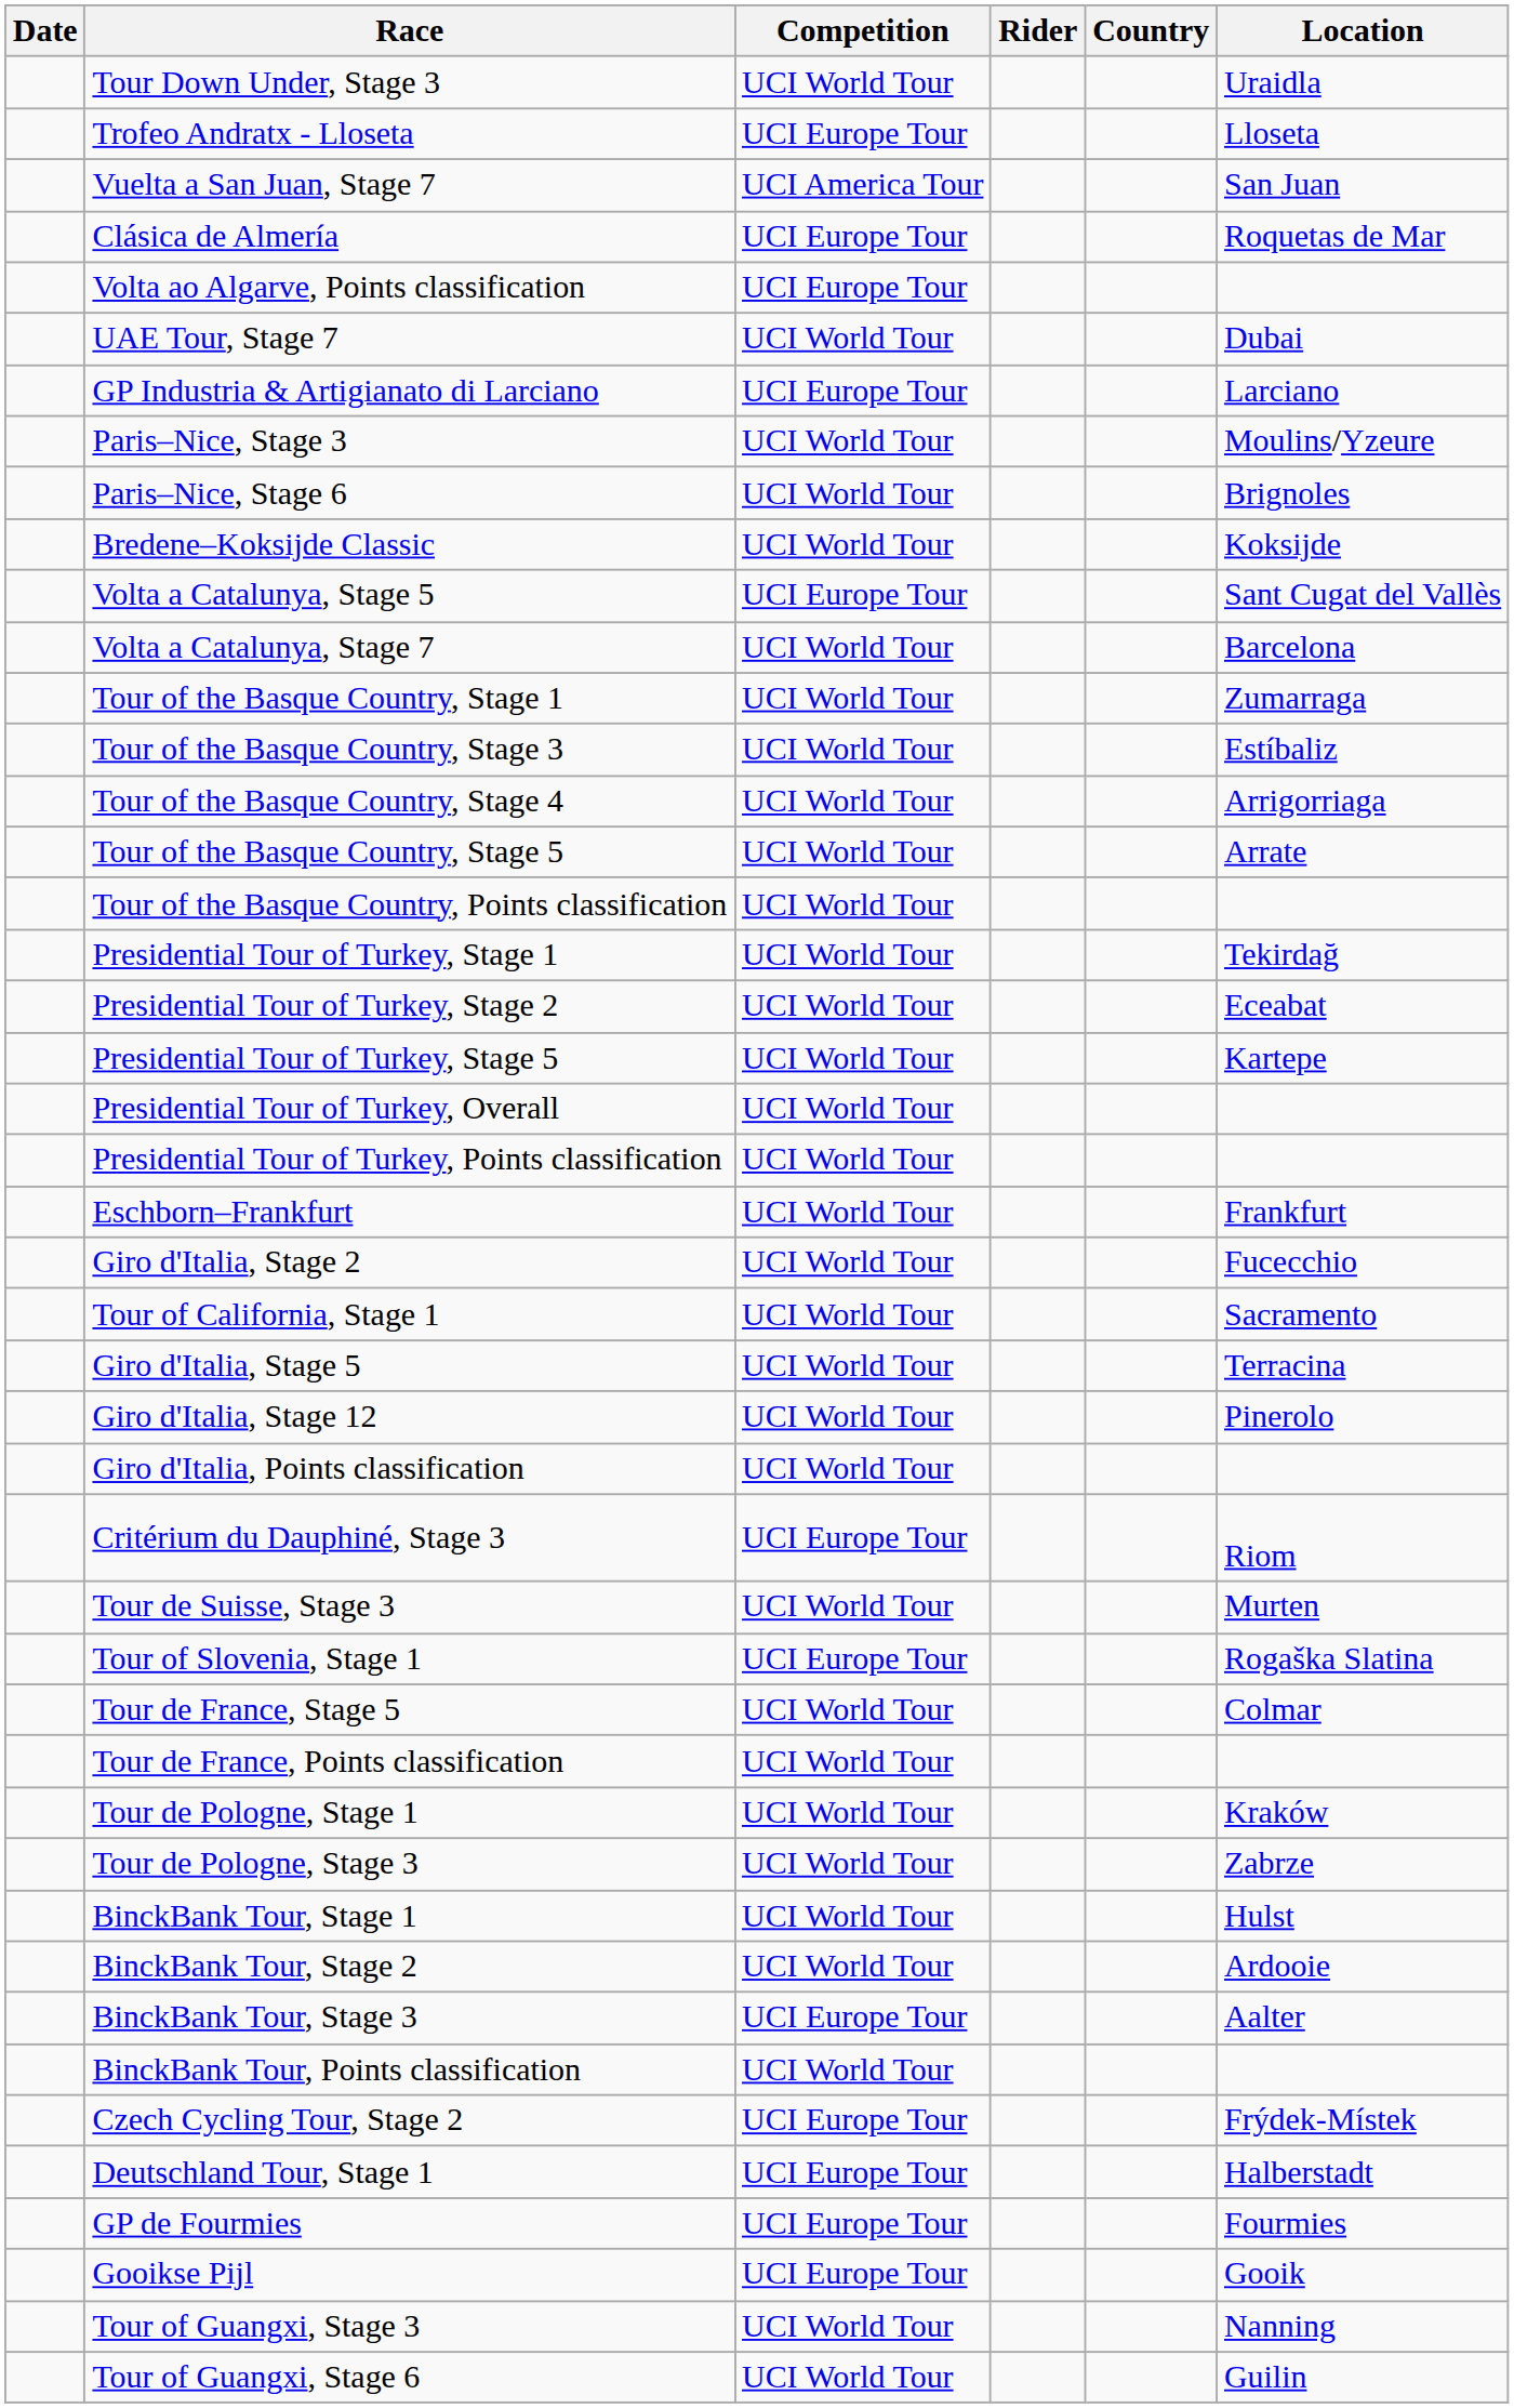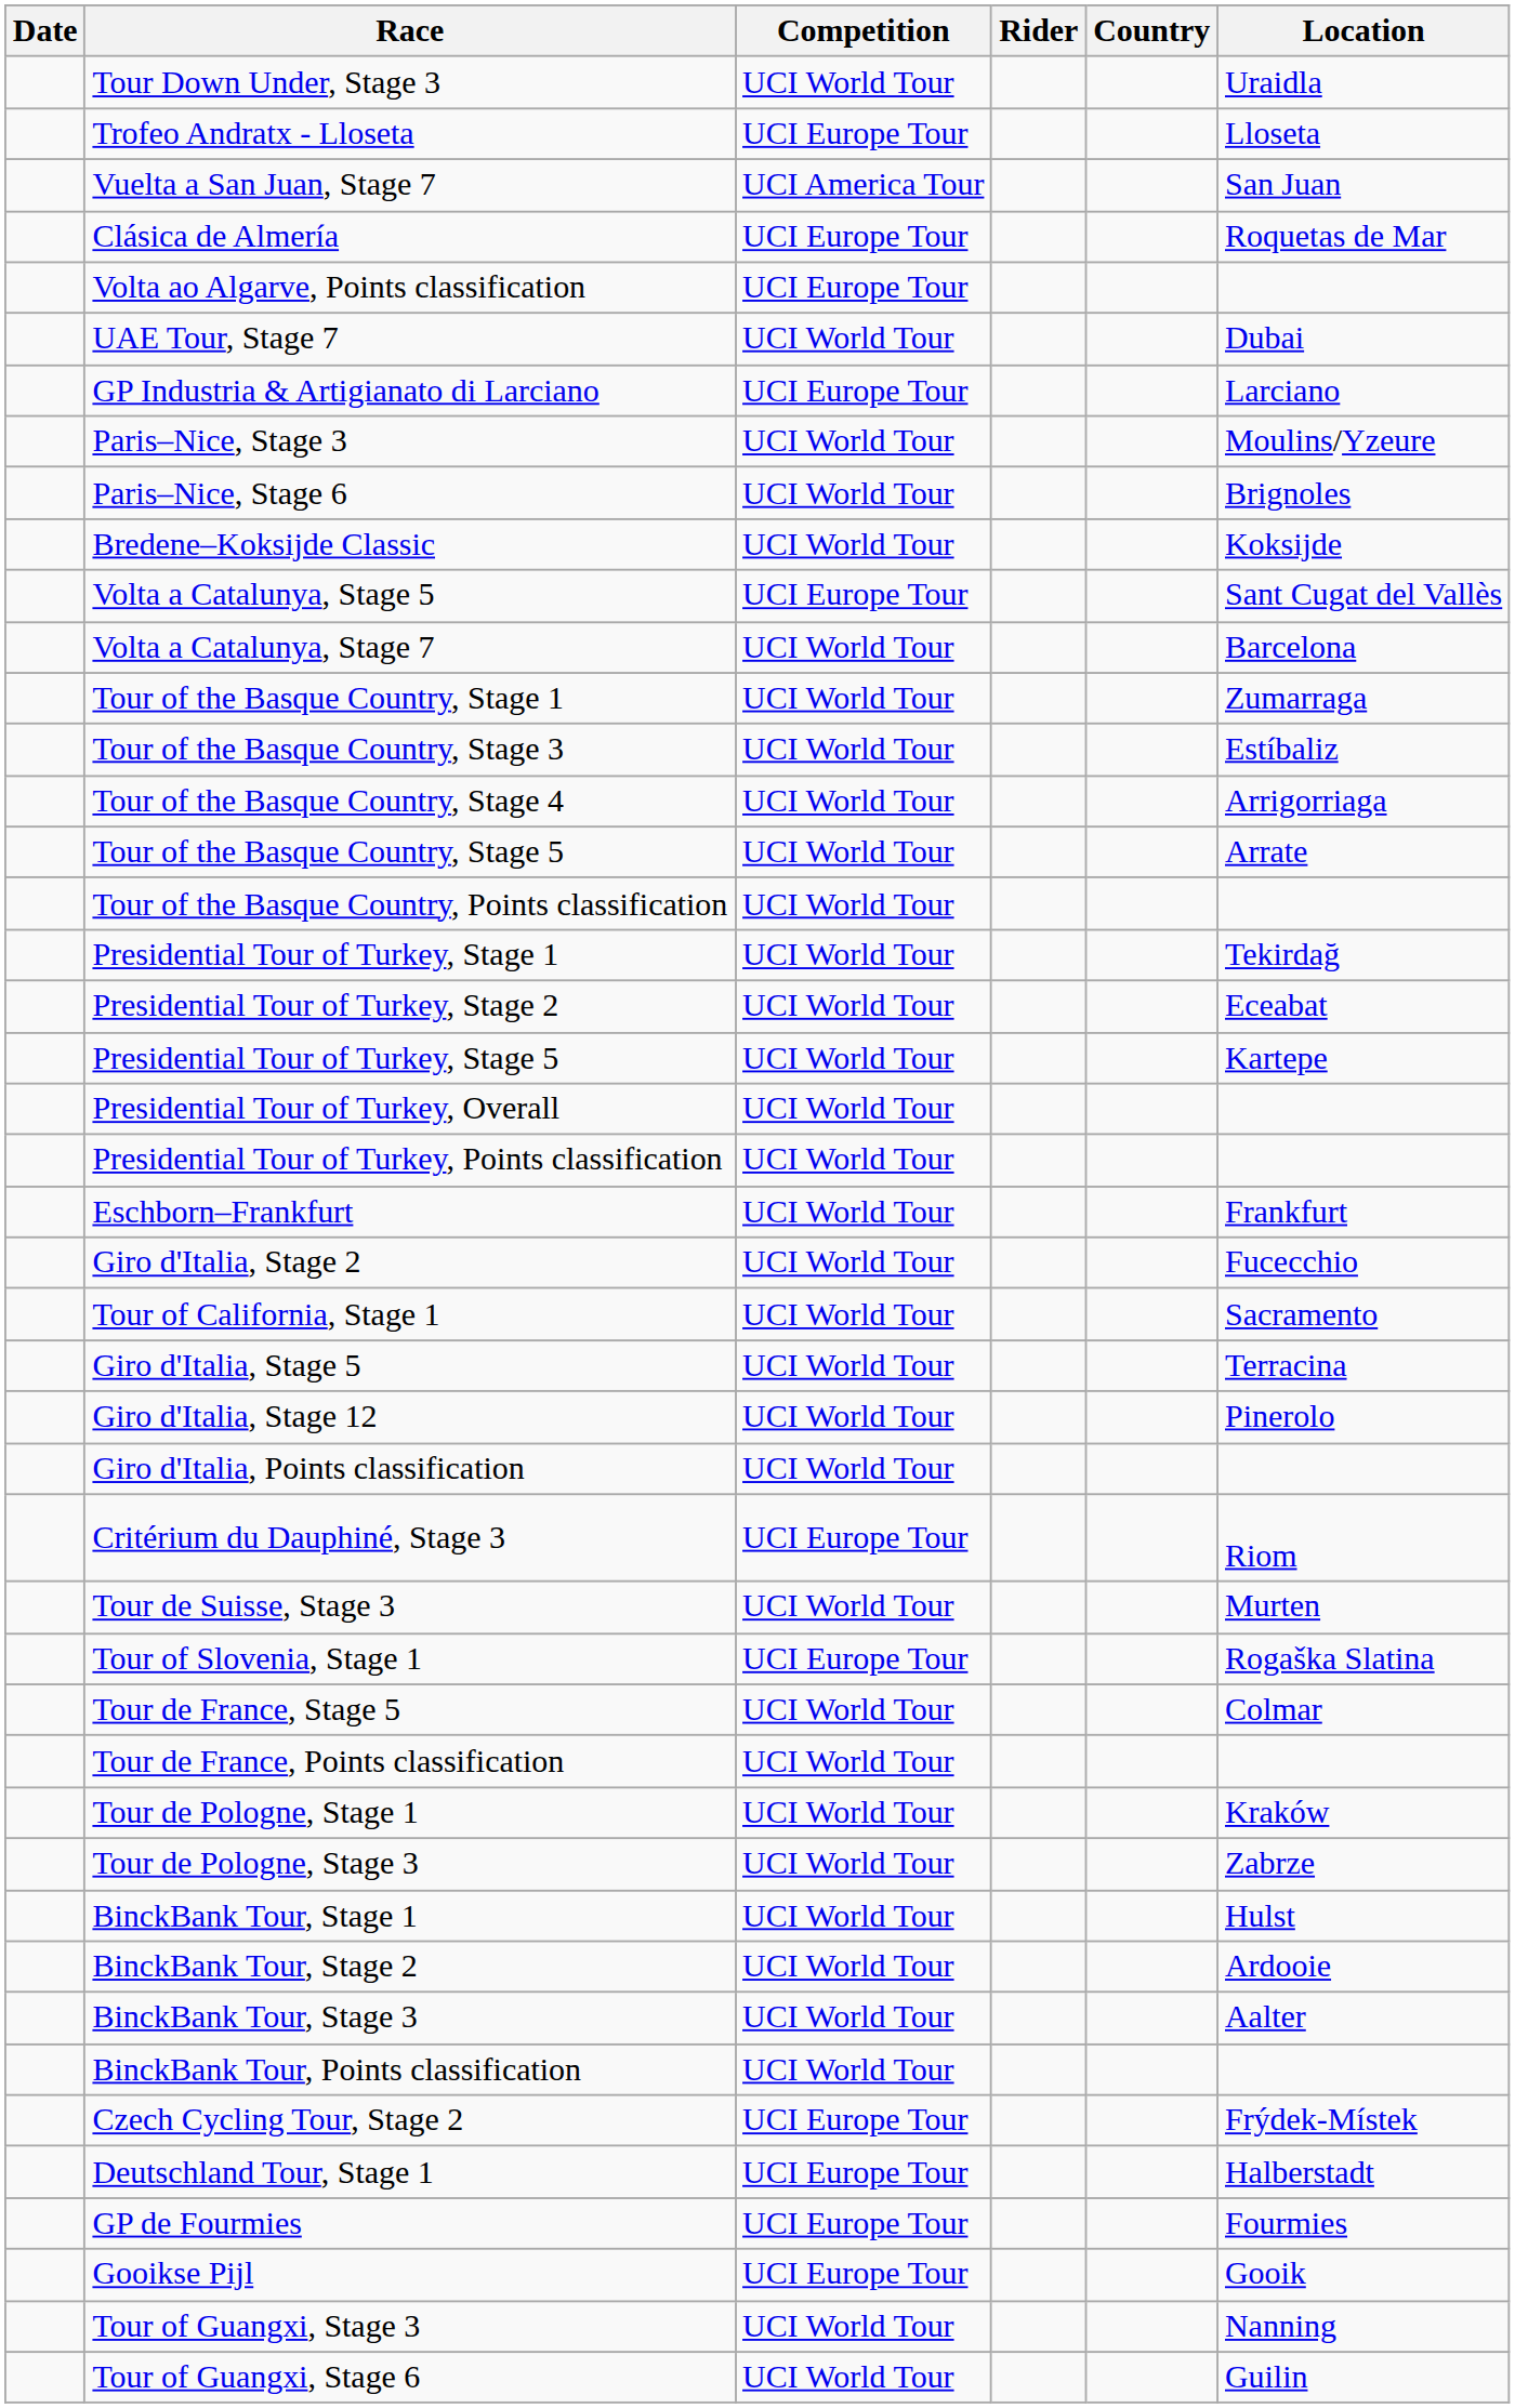BinckBank Tour, Stage 3 | Competition: UCI Europe Tour -> UCI World Tour
